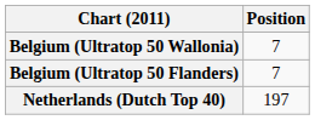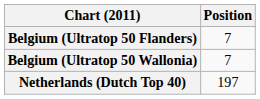rows swapped: Belgium (Ultratop 50 Flanders) <-> Belgium (Ultratop 50 Wallonia)
